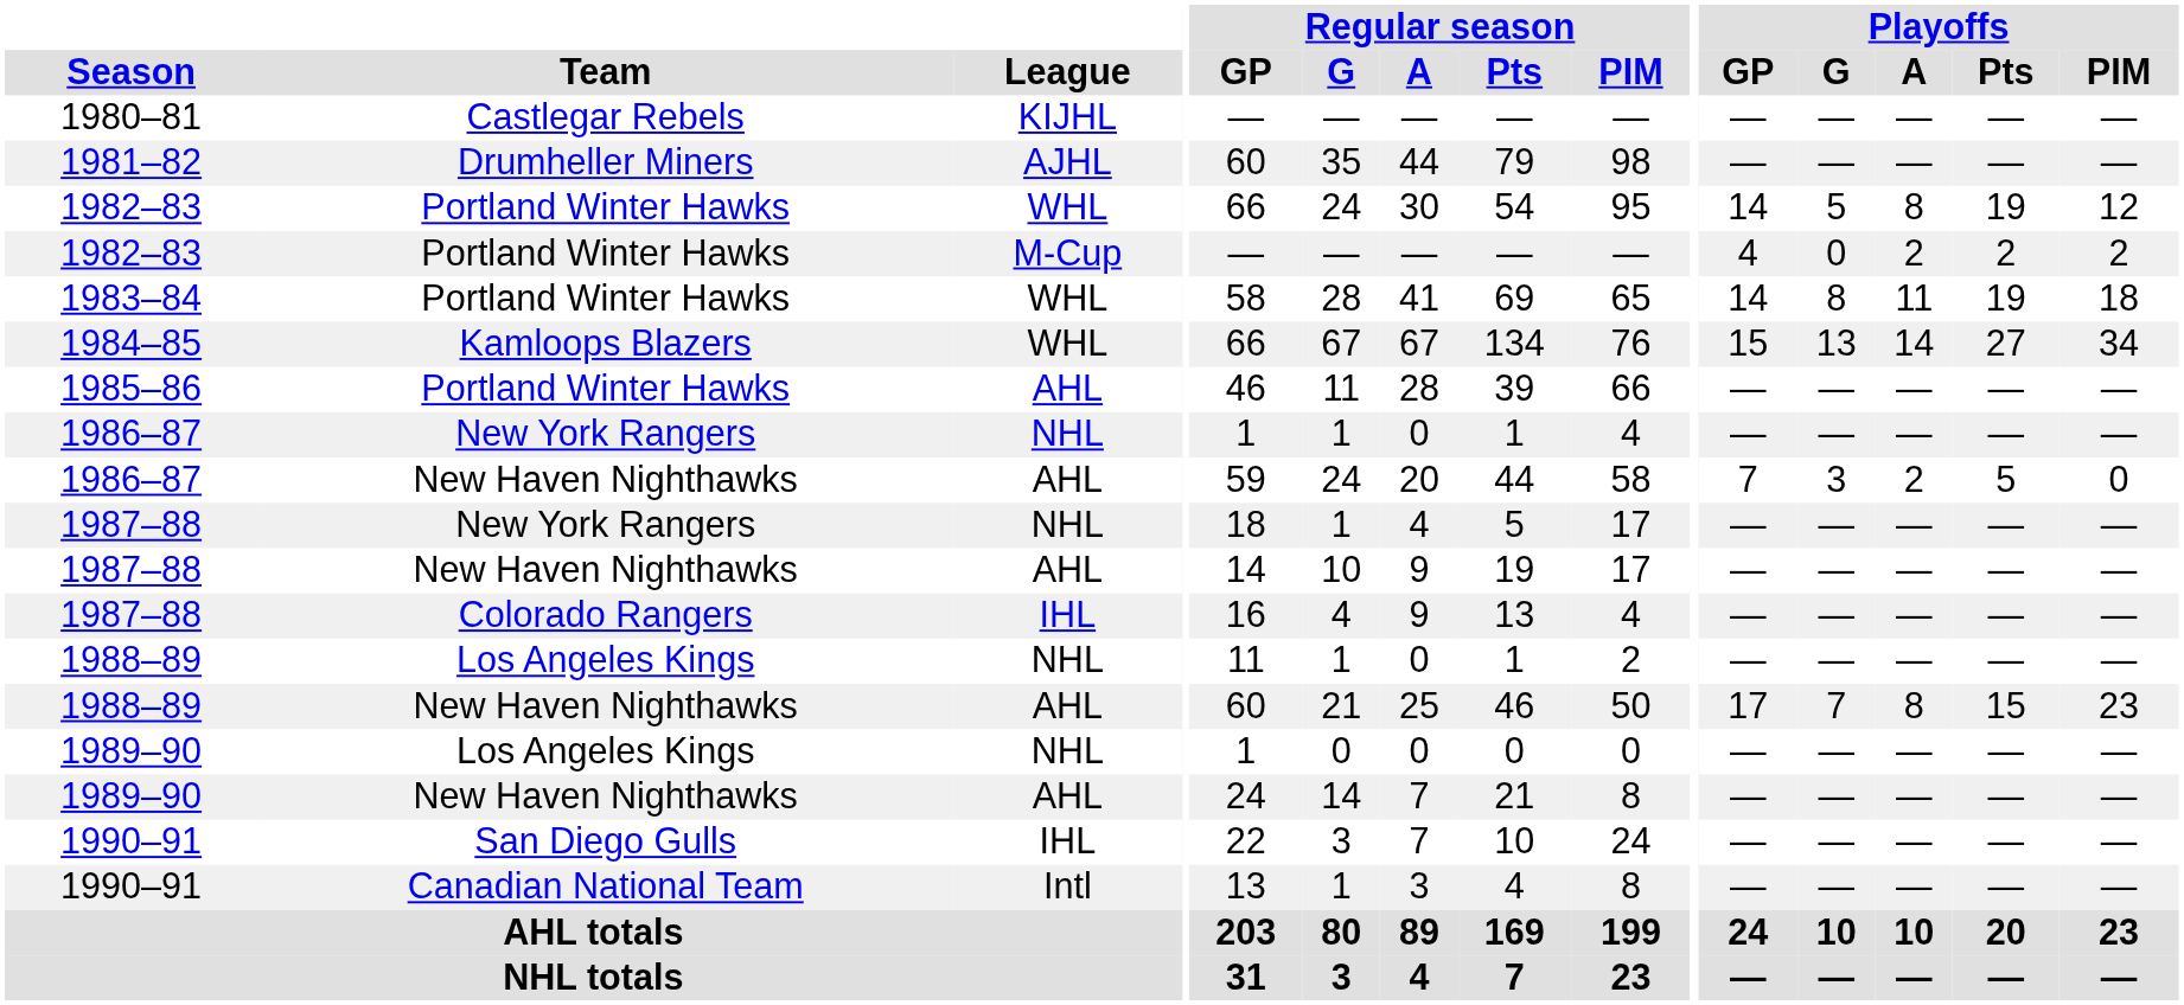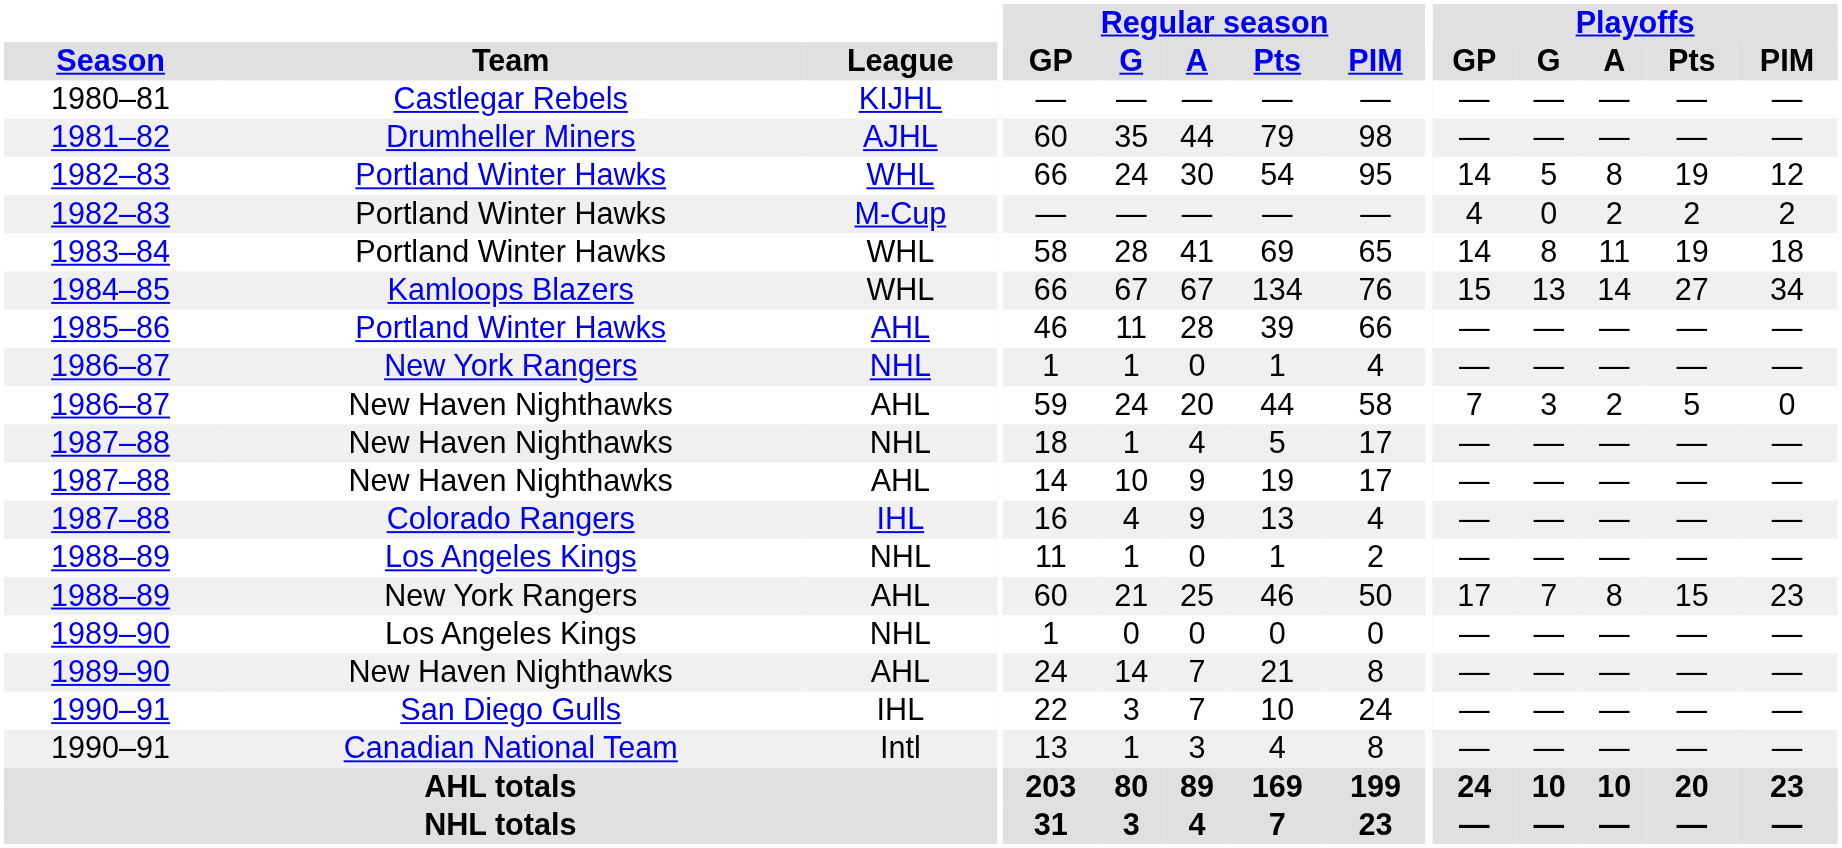1987–88 / NHL | Team: New York Rangers -> New Haven Nighthawks
1988–89 / AHL | Team: New Haven Nighthawks -> New York Rangers
